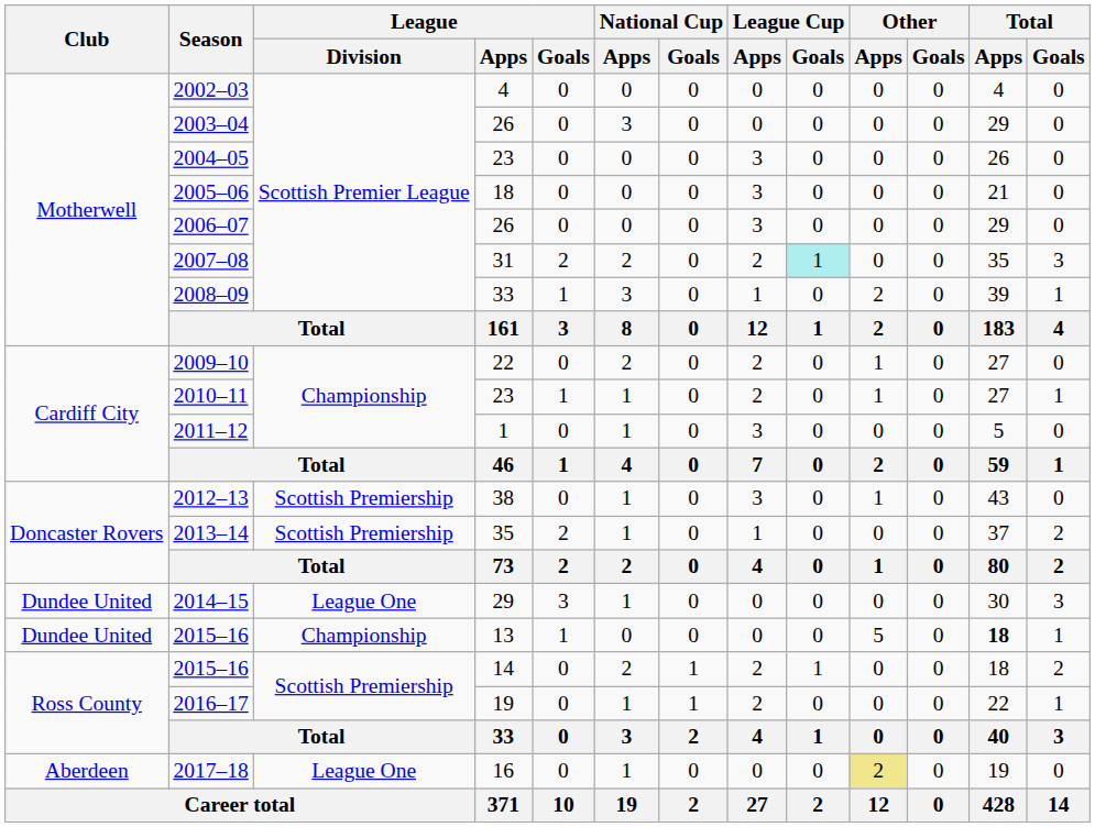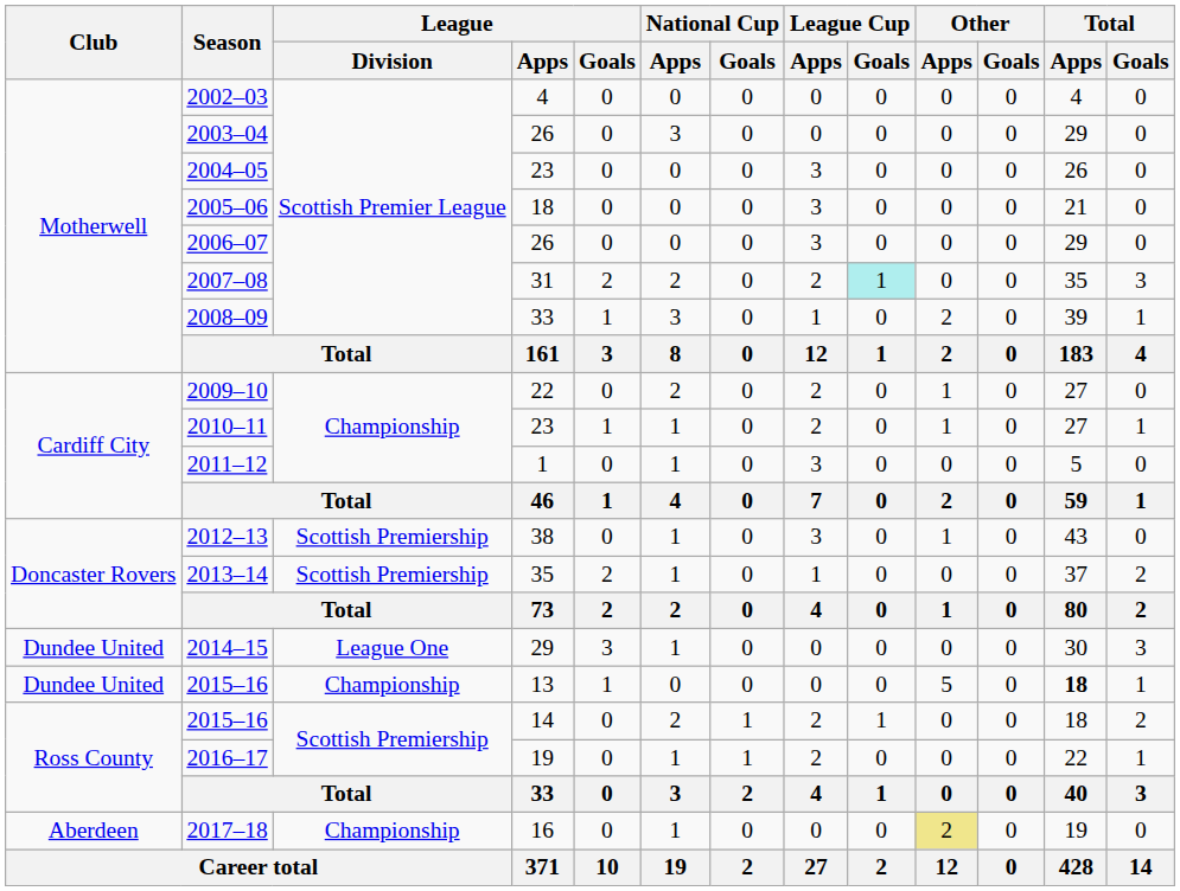2017–18 | League / Division: League One -> Championship
